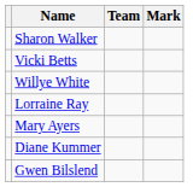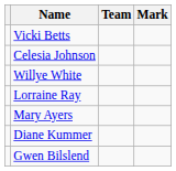- row: Sharon Walker
+ row: Celesia Johnson
